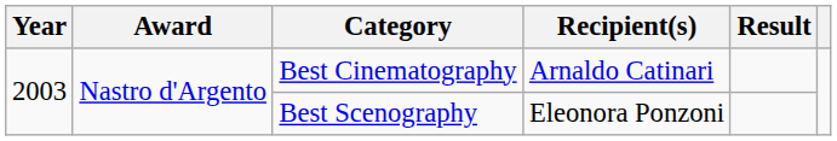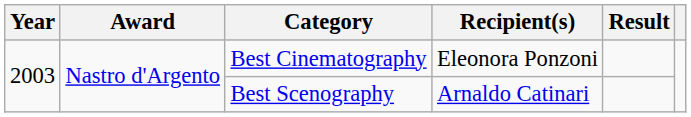Best Cinematography | Recipient(s): Arnaldo Catinari -> Eleonora Ponzoni
Best Scenography | Recipient(s): Eleonora Ponzoni -> Arnaldo Catinari
